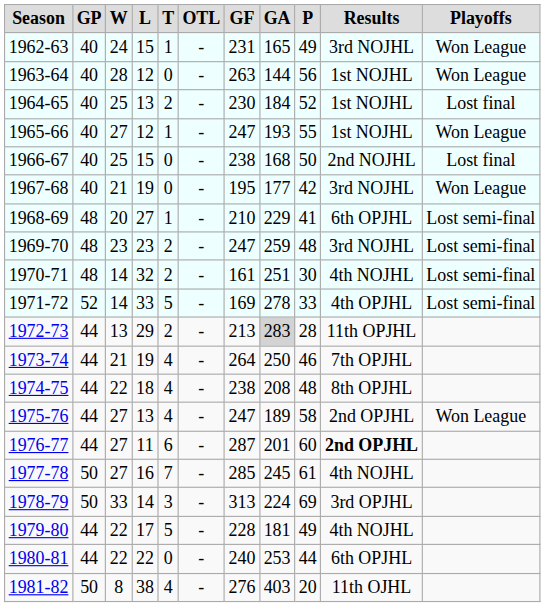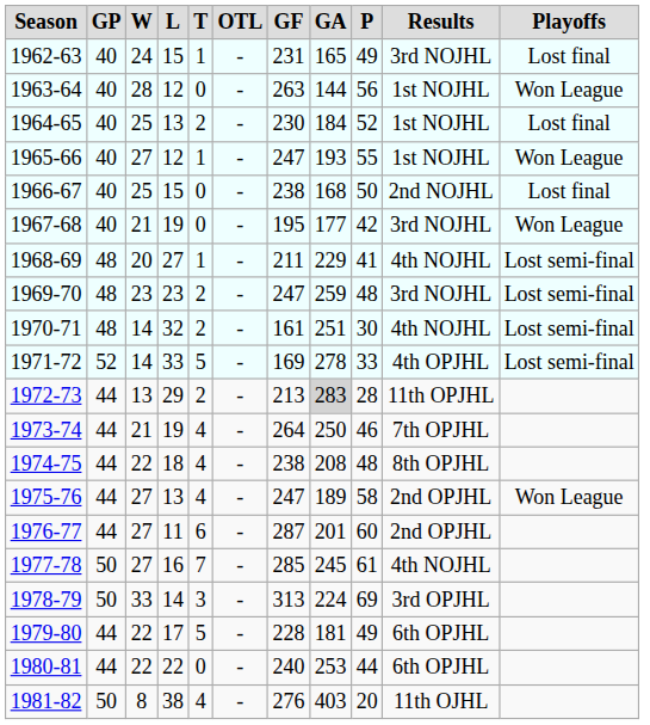1962-63 | Playoffs: Won League -> Lost final
1968-69 | GF: 210 -> 211
1968-69 | Results: 6th OPJHL -> 4th NOJHL
1976-77 | Results: bold -> normal
1979-80 | Results: 4th NOJHL -> 6th OPJHL
